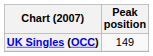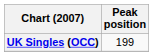UK Singles (OCC) | Peak position: 149 -> 199
